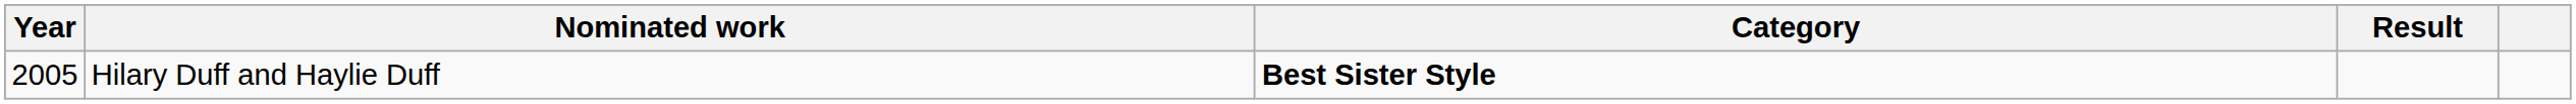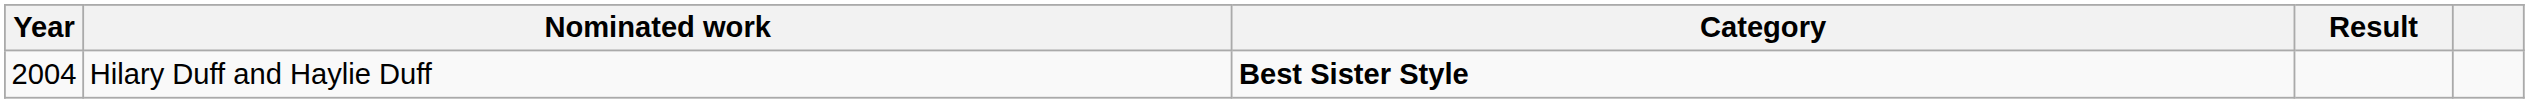Hilary Duff and Haylie Duff | Year: 2005 -> 2004
